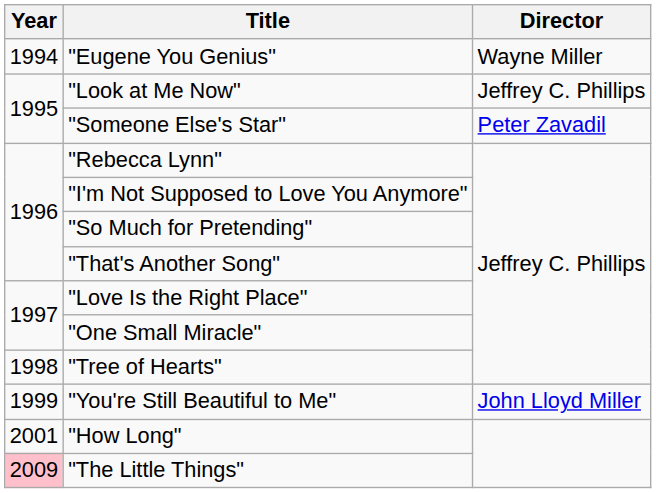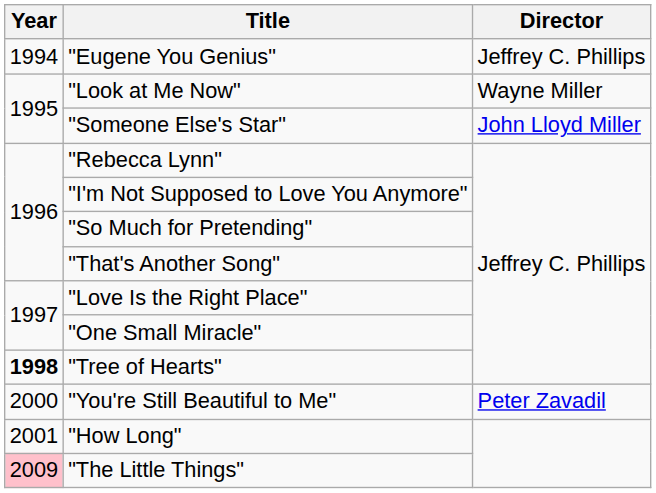"Eugene You Genius" | Director: Wayne Miller -> Jeffrey C. Phillips
"Look at Me Now" | Director: Jeffrey C. Phillips -> Wayne Miller
"Someone Else's Star" | Director: Peter Zavadil -> John Lloyd Miller
"Tree of Hearts" | Year: normal -> bold
"You're Still Beautiful to Me" | Year: 1999 -> 2000
"You're Still Beautiful to Me" | Director: John Lloyd Miller -> Peter Zavadil
